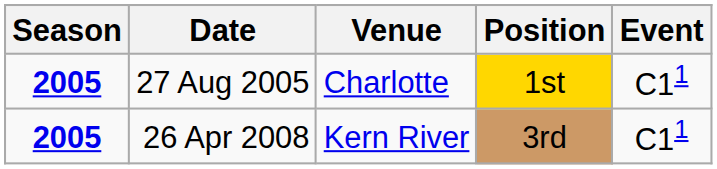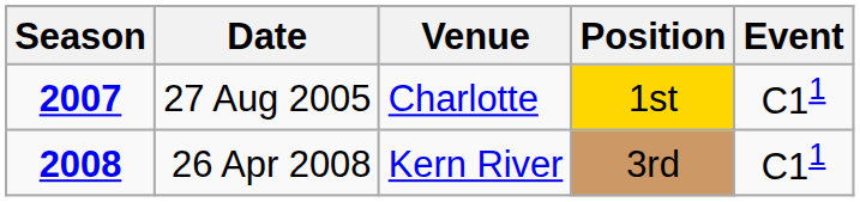27 Aug 2005 | Season: 2005 -> 2007
26 Apr 2008 | Season: 2005 -> 2008
